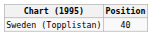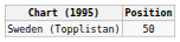Sweden (Topplistan) | Position: 40 -> 50
